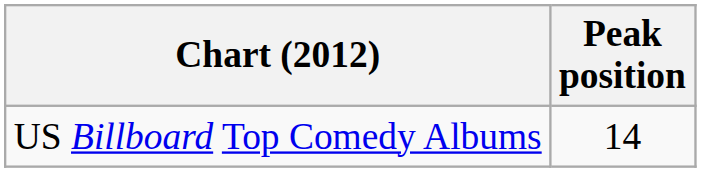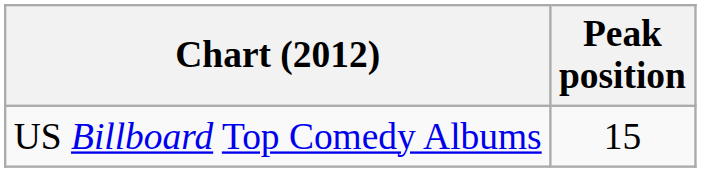US Billboard Top Comedy Albums | Peak position: 14 -> 15
